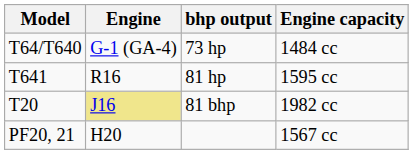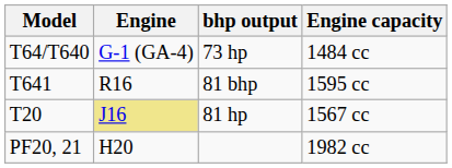T641 | bhp output: 81 hp -> 81 bhp
T20 | bhp output: 81 bhp -> 81 hp
T20 | Engine capacity: 1982 cc -> 1567 cc
PF20, 21 | Engine capacity: 1567 cc -> 1982 cc
